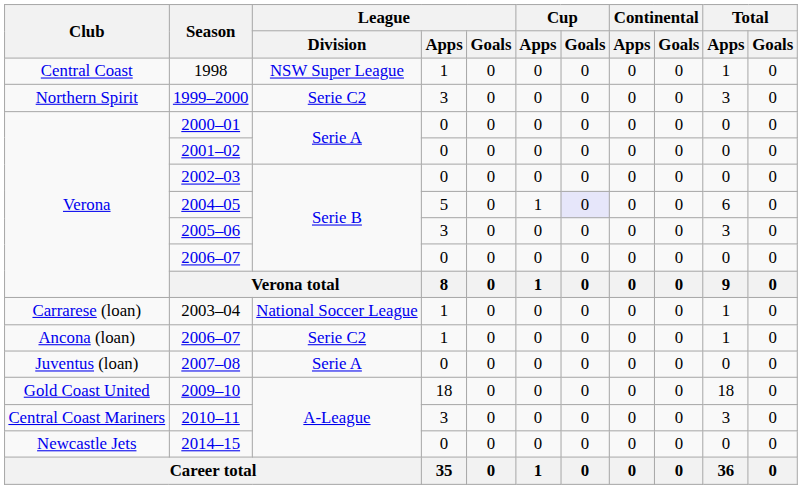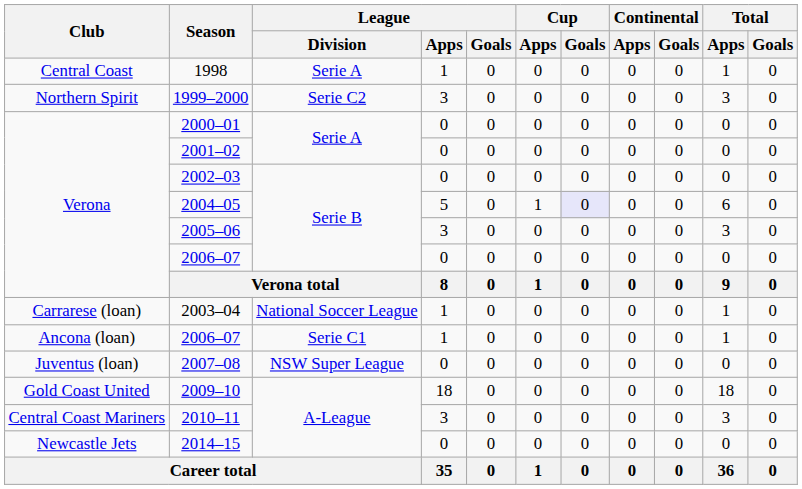1998 | League / Division: NSW Super League -> Serie A
Ancona (loan) / 2006–07 | League / Division: Serie C2 -> Serie C1
2007–08 | League / Division: Serie A -> NSW Super League
